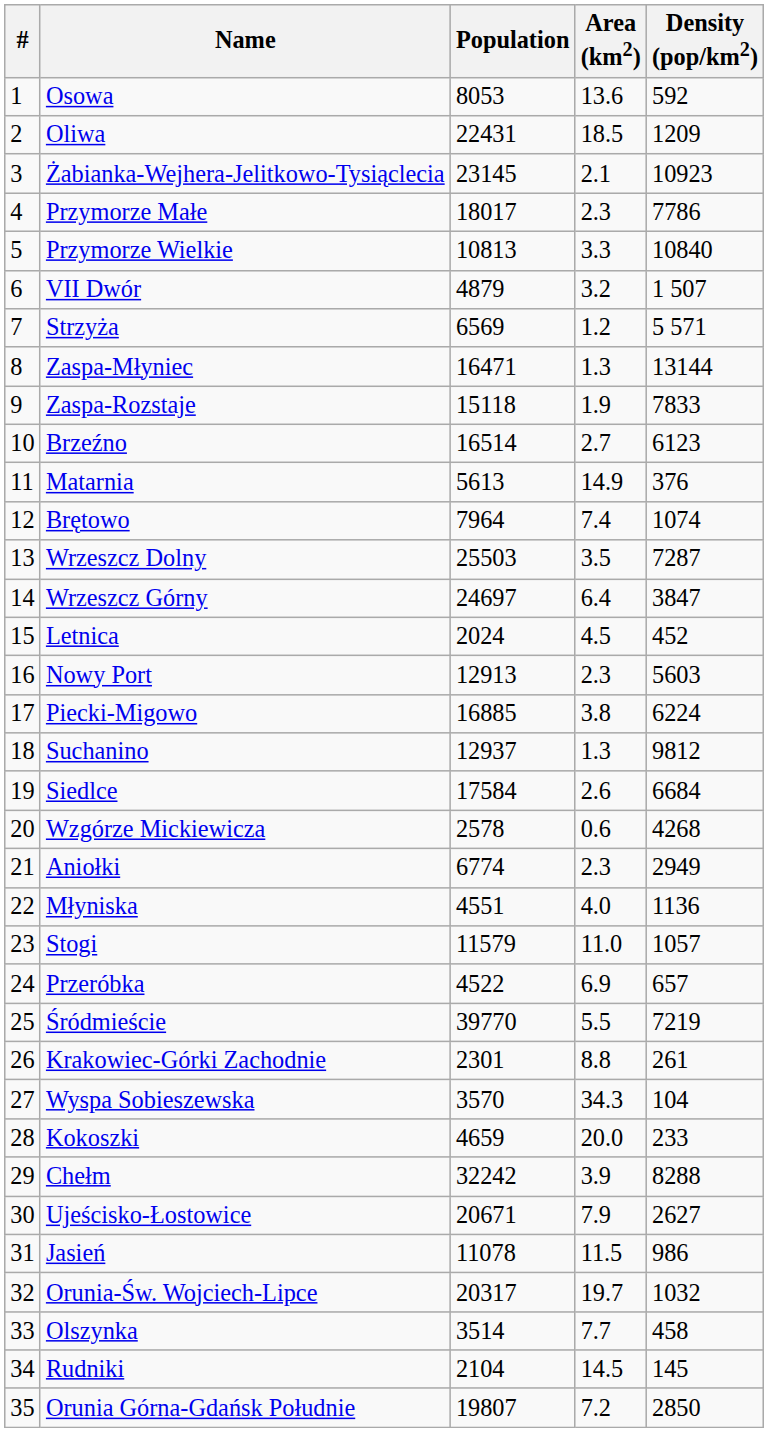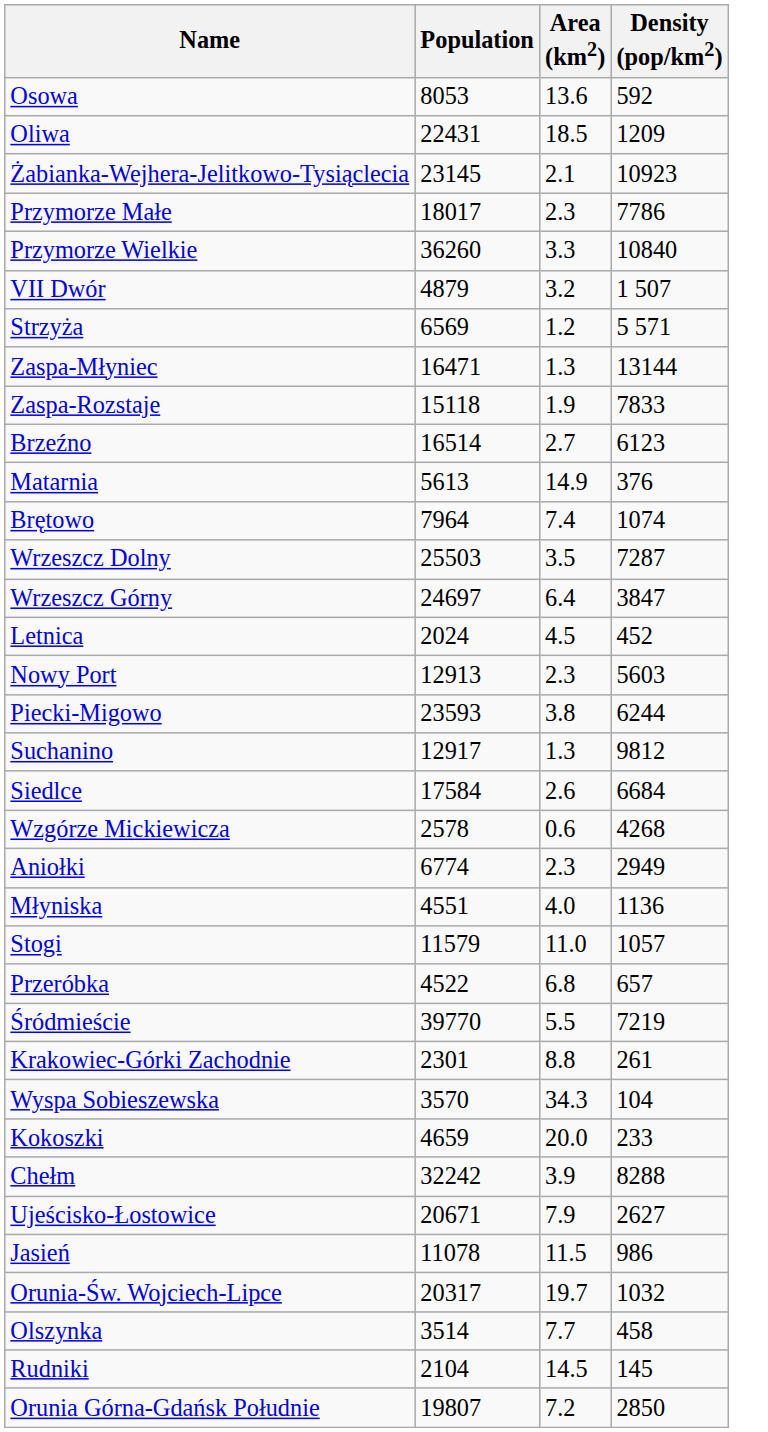- column: # | 1 | 2 | 3 | 4 | 5 | 6 | 7 | 8 | 9 | 10 | 11 | 12 | 13 | 14 | 15 | 16 | 17 | 18 | 19 | 20 | 21 | 22 | 23 | 24 | 25 | 26 | 27 | 28 | 29 | 30 | 31 | 32 | 33 | 34 | 35
Przymorze Wielkie | Population: 10813 -> 36260
Piecki-Migowo | Population: 16885 -> 23593
Piecki-Migowo | Density (pop/km2): 6224 -> 6244
Suchanino | Population: 12937 -> 12917
Przeróbka | Area (km2): 6.9 -> 6.8
